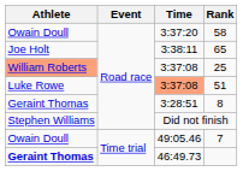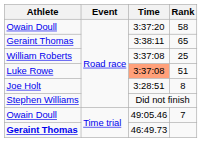65 | Athlete: Joe Holt -> Geraint Thomas
25 | Athlete: lightsalmon background -> no background
8 | Athlete: Geraint Thomas -> Joe Holt
